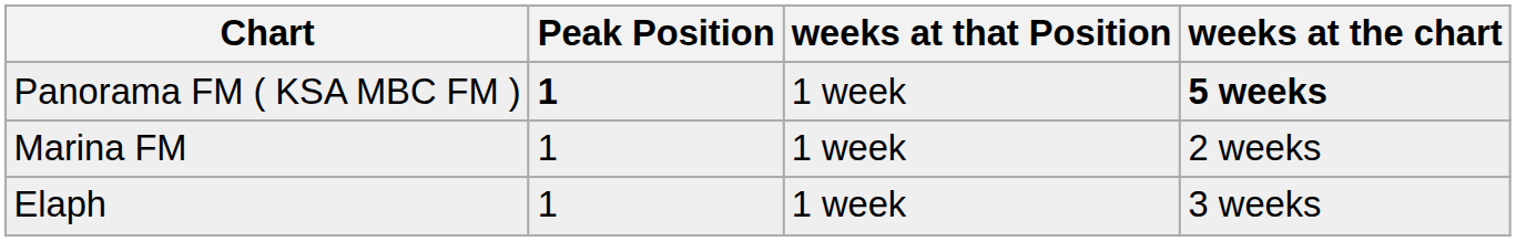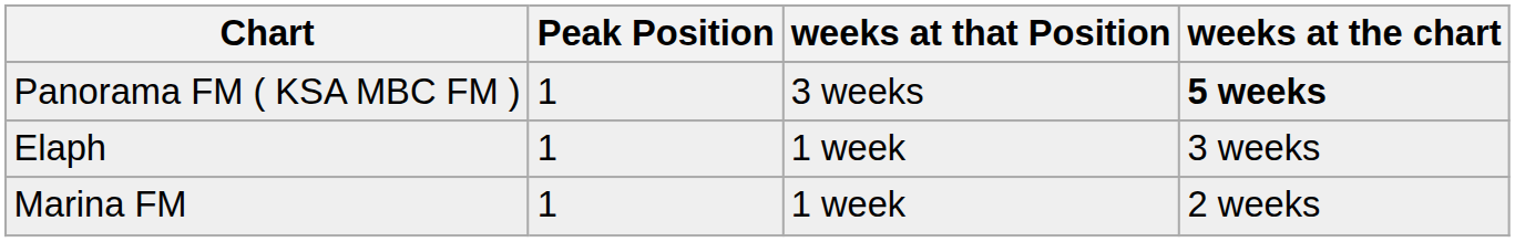Panorama FM ( KSA MBC FM ) | Peak Position: bold -> normal
Panorama FM ( KSA MBC FM ) | weeks at that Position: 1 week -> 3 weeks
rows swapped: Elaph <-> Marina FM
